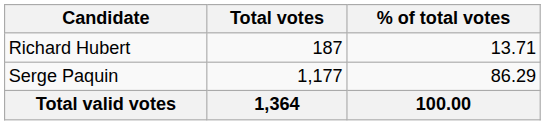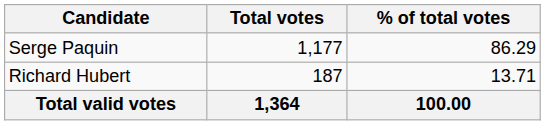rows swapped: Serge Paquin <-> Richard Hubert
